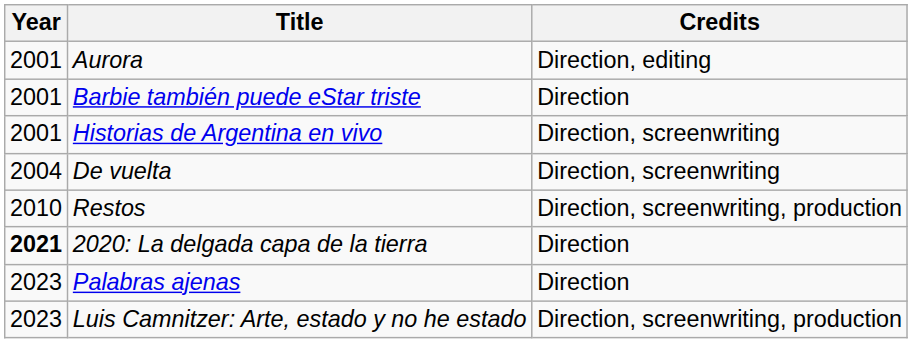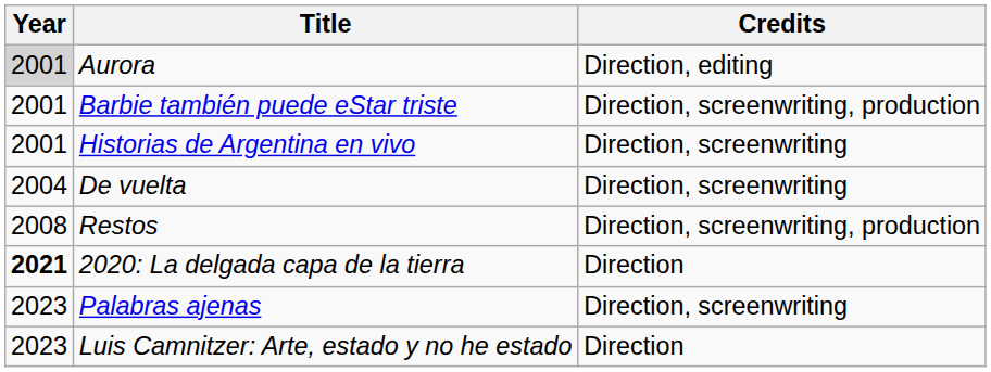Aurora | Year: no background -> lightgrey background
Barbie también puede eStar triste | Credits: Direction -> Direction, screenwriting, production
Restos | Year: 2010 -> 2008
Palabras ajenas | Credits: Direction -> Direction, screenwriting
Luis Camnitzer: Arte, estado y no he estado | Credits: Direction, screenwriting, production -> Direction
